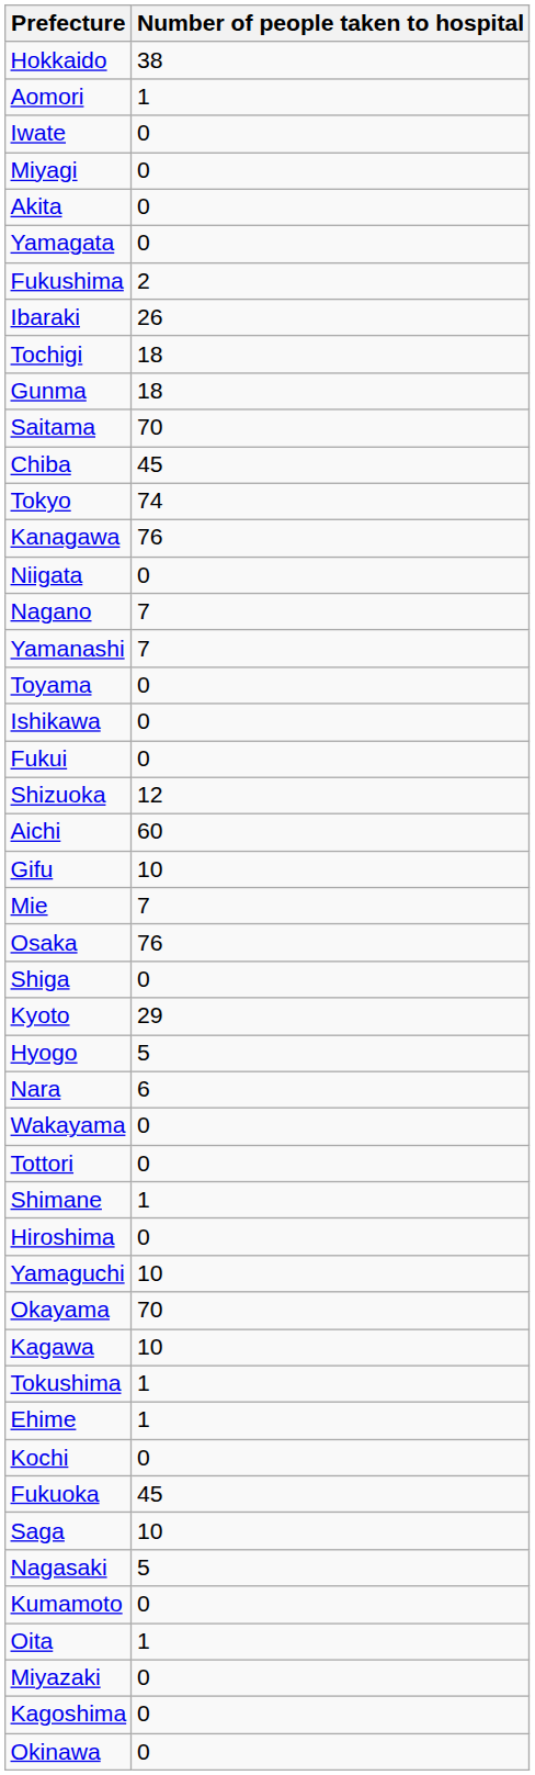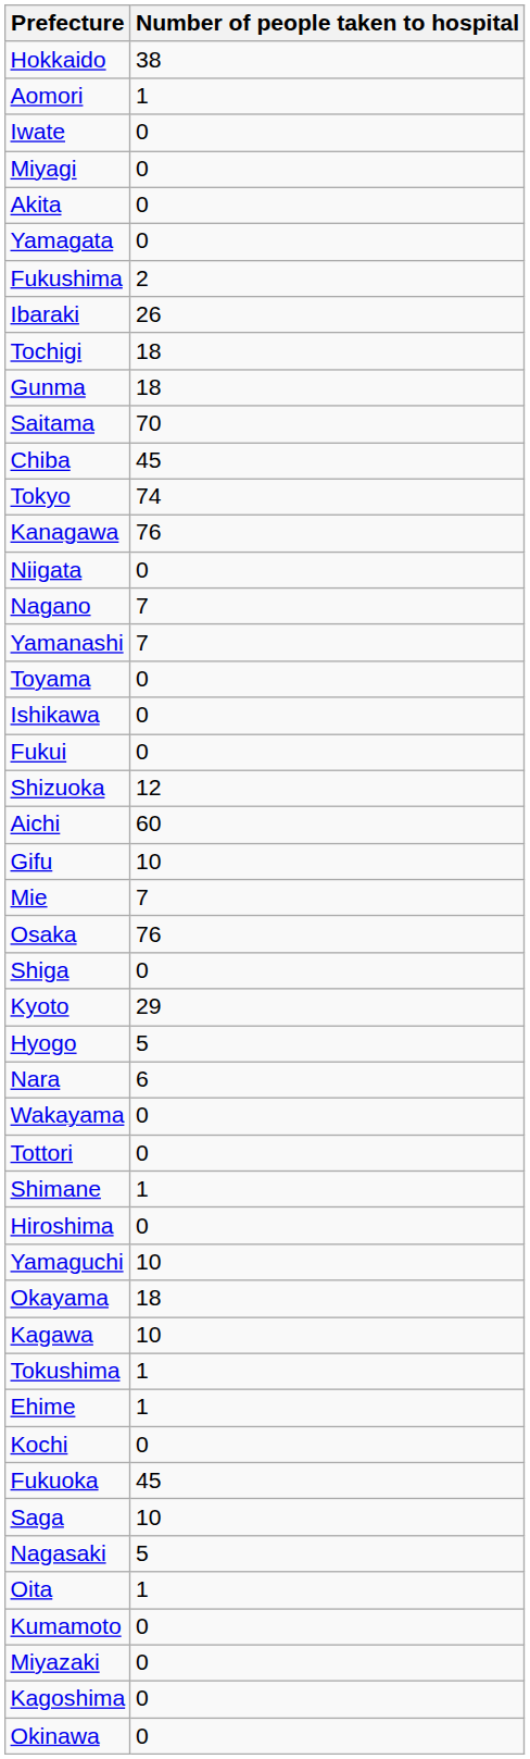Okayama | Number of people taken to hospital: 70 -> 18
rows swapped: Kumamoto <-> Oita
